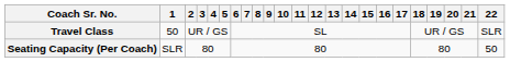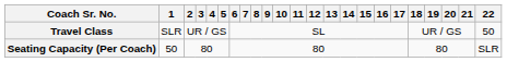Travel Class | 1: 50 -> SLR
Travel Class | 22: SLR -> 50
Seating Capacity (Per Coach) | 1: SLR -> 50
Seating Capacity (Per Coach) | 22: 50 -> SLR
